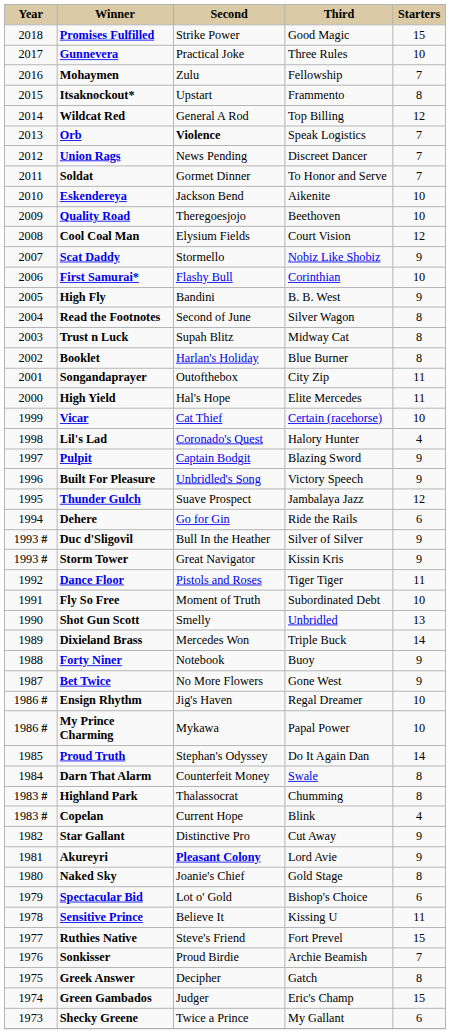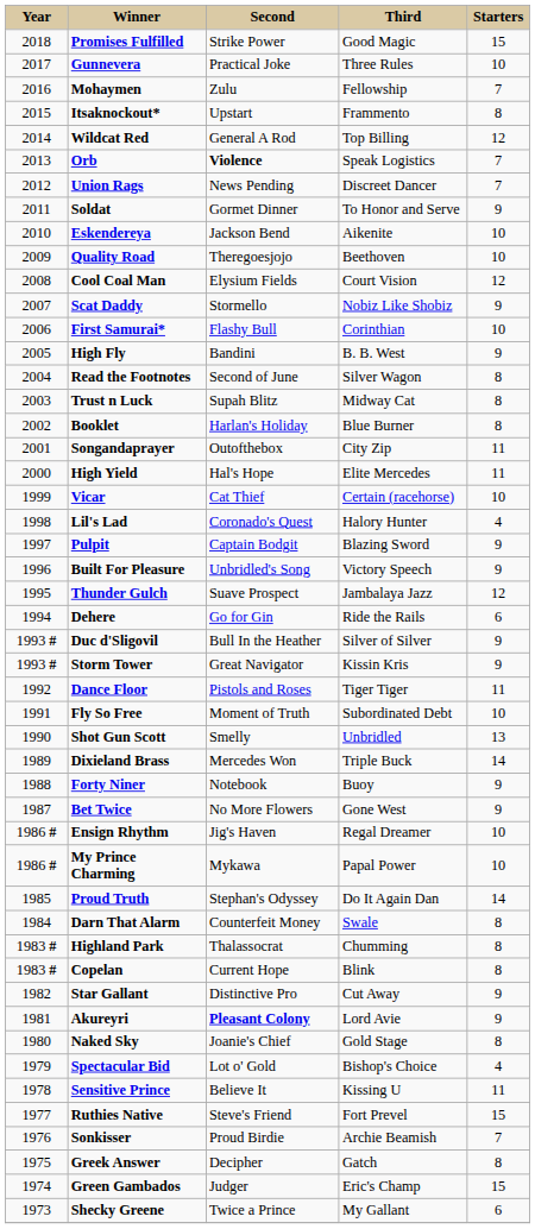Soldat | column 5: 7 -> 9
Copelan | column 5: 4 -> 8
Spectacular Bid | column 5: 6 -> 4
